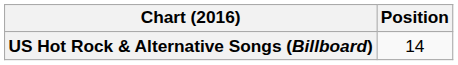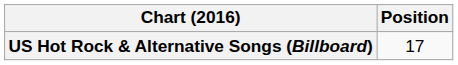US Hot Rock & Alternative Songs (Billboard) | Position: 14 -> 17
